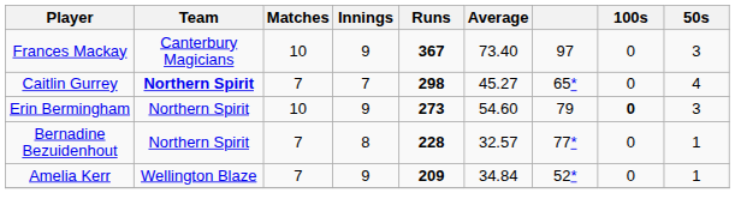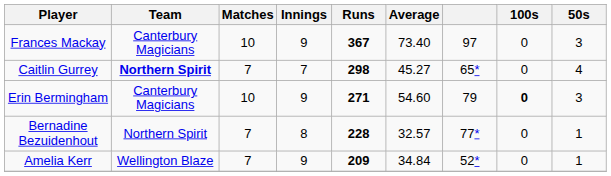Erin Bermingham | Team: Northern Spirit -> Canterbury Magicians
Erin Bermingham | Runs: 273 -> 271
